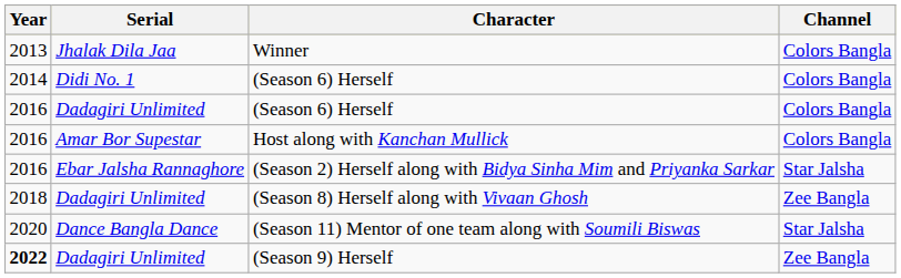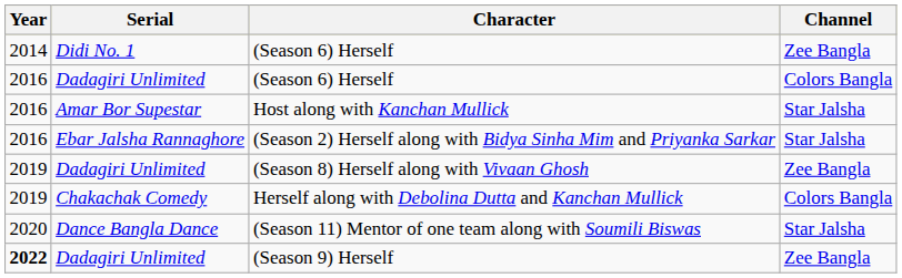- row: 2013 | Jhalak Dila Jaa | Winner | Colors Bangla
Didi No. 1 / (Season 6) Herself | Channel: Colors Bangla -> Zee Bangla
Host along with Kanchan Mullick | Channel: Colors Bangla -> Star Jalsha
(Season 8) Herself along with Vivaan Ghosh | Year: 2018 -> 2019
+ row: 2019 | Chakachak Comedy | Herself along with Debolina Dutta and Kanchan Mullick | Colors Bangla
